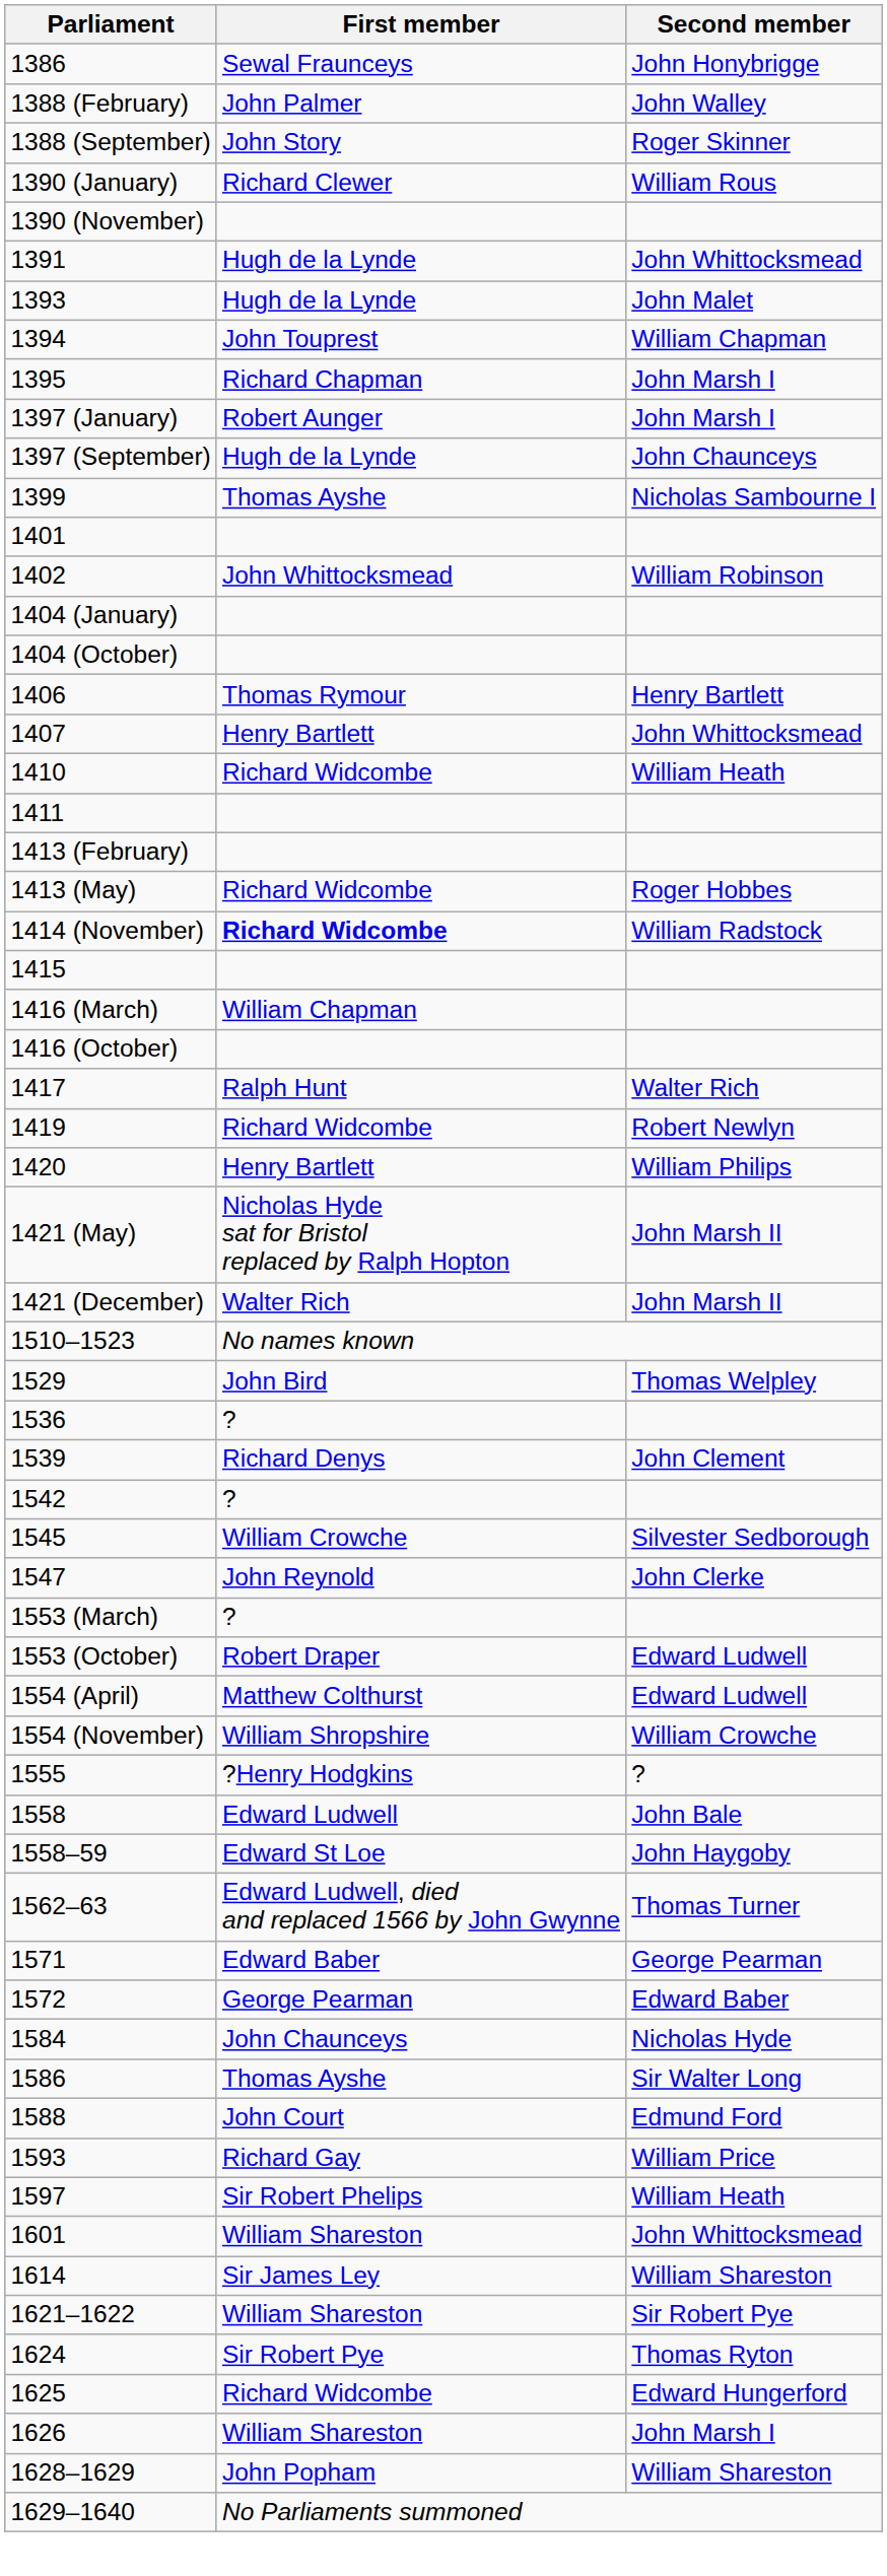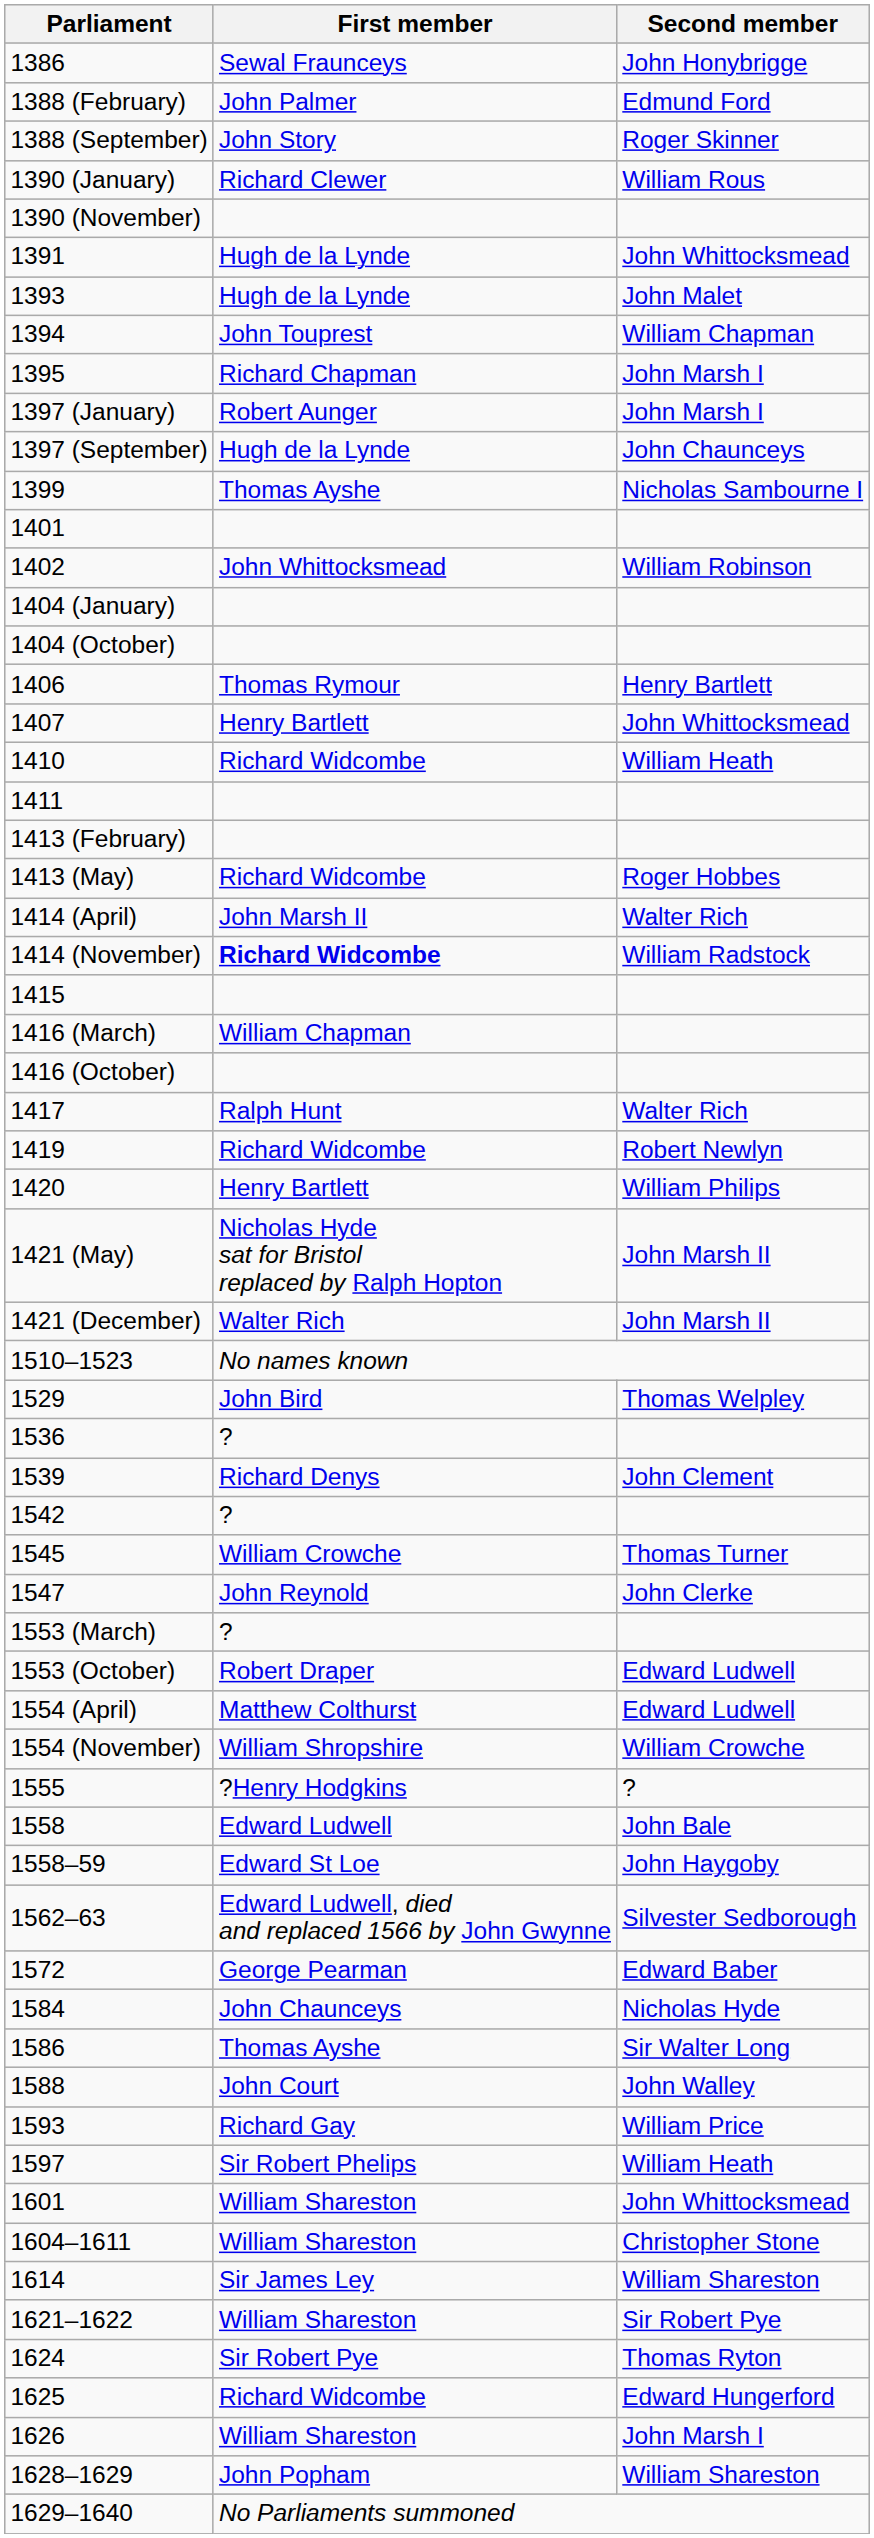1388 (February) | Second member: John Walley -> Edmund Ford
+ row: 1414 (April) | John Marsh II | Walter Rich
1545 | Second member: Silvester Sedborough -> Thomas Turner
1562–63 | Second member: Thomas Turner -> Silvester Sedborough
- row: 1571 | Edward Baber | George Pearman
1588 | Second member: Edmund Ford -> John Walley
+ row: 1604–1611 | William Shareston | Christopher Stone
